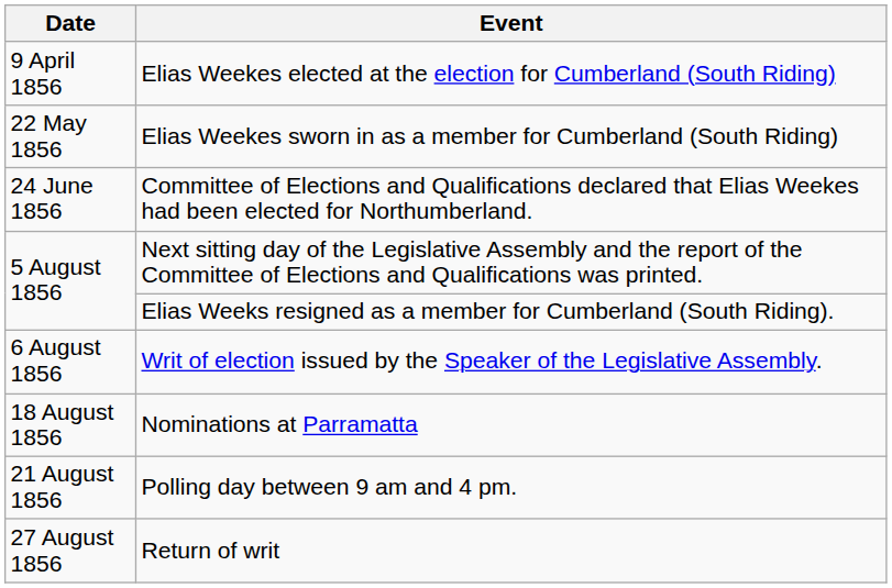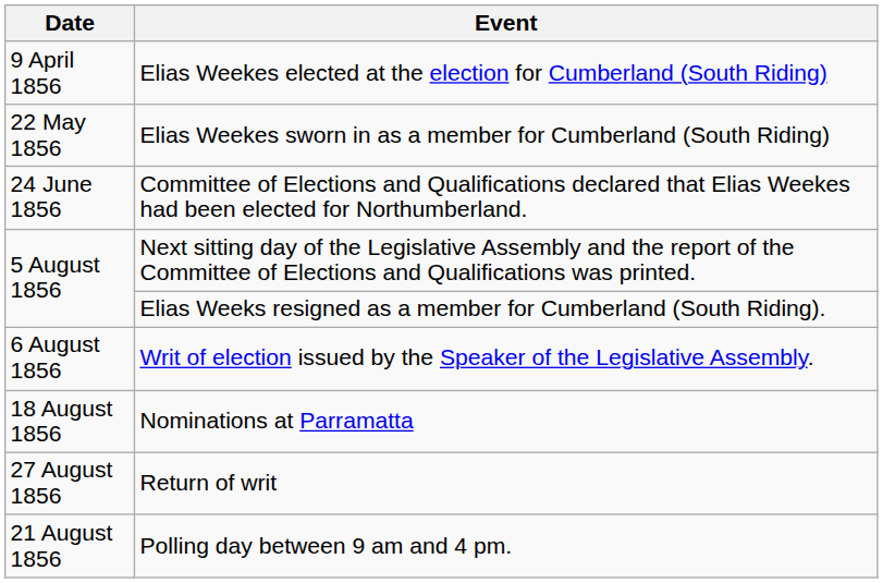rows swapped: Polling day between 9 am and 4 pm. <-> Return of writ
